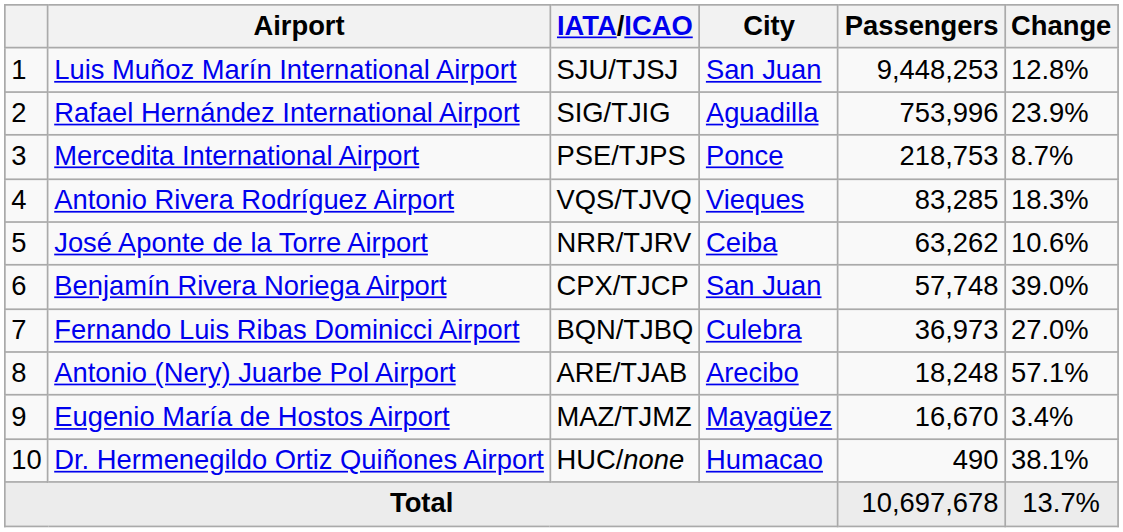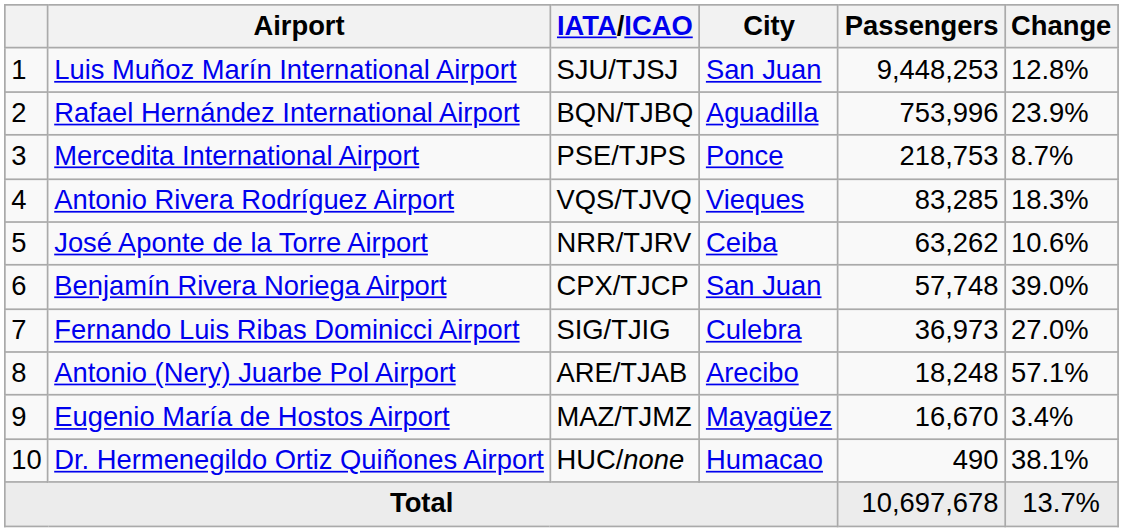Rafael Hernández International Airport | IATA/ICAO: SIG/TJIG -> BQN/TJBQ
Fernando Luis Ribas Dominicci Airport | IATA/ICAO: BQN/TJBQ -> SIG/TJIG
